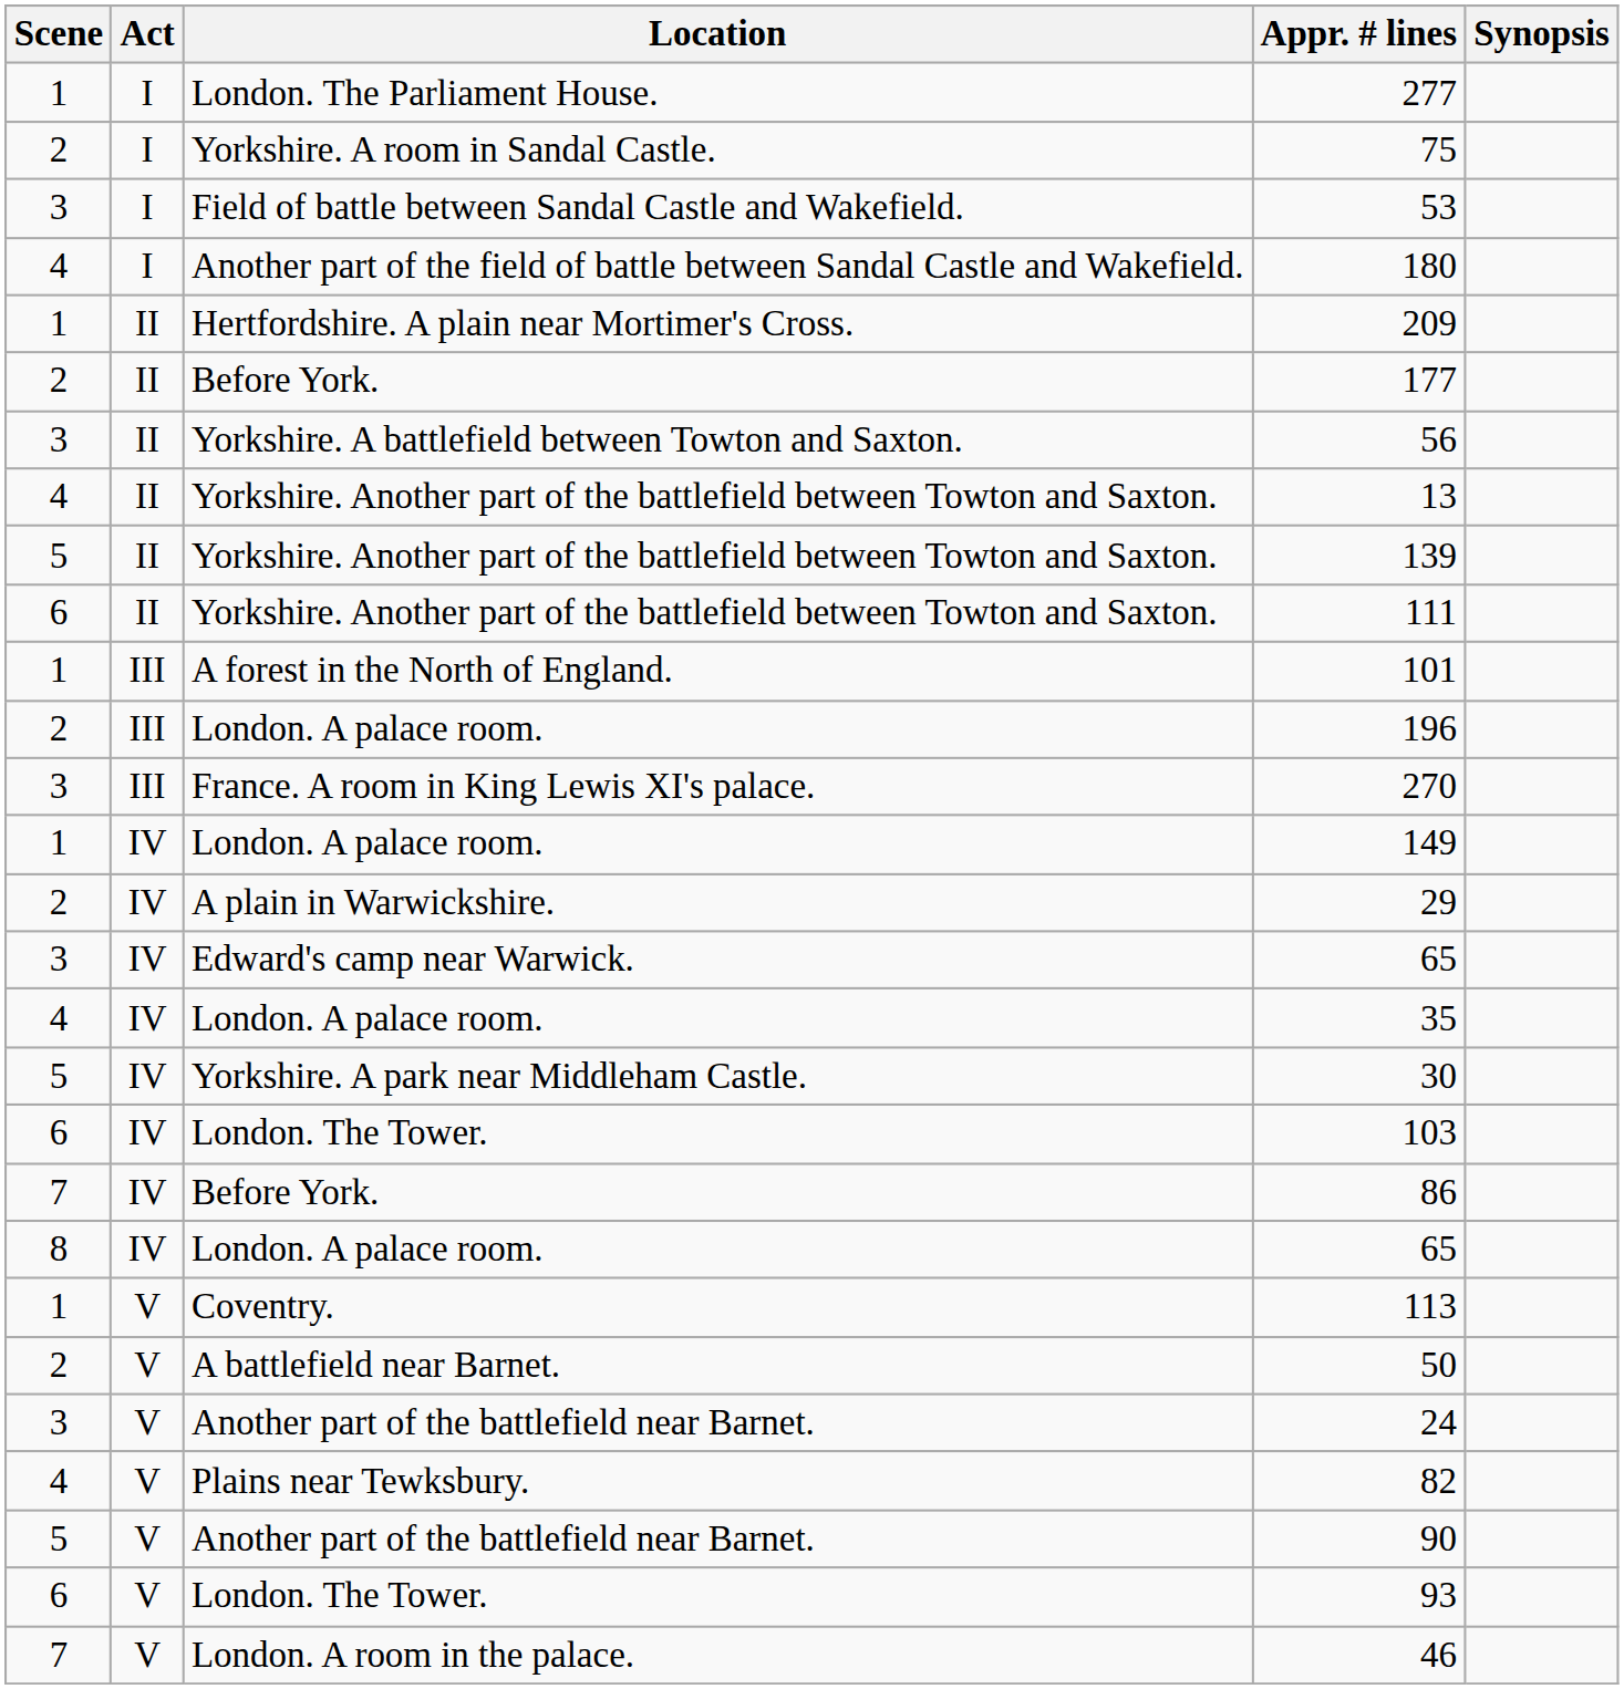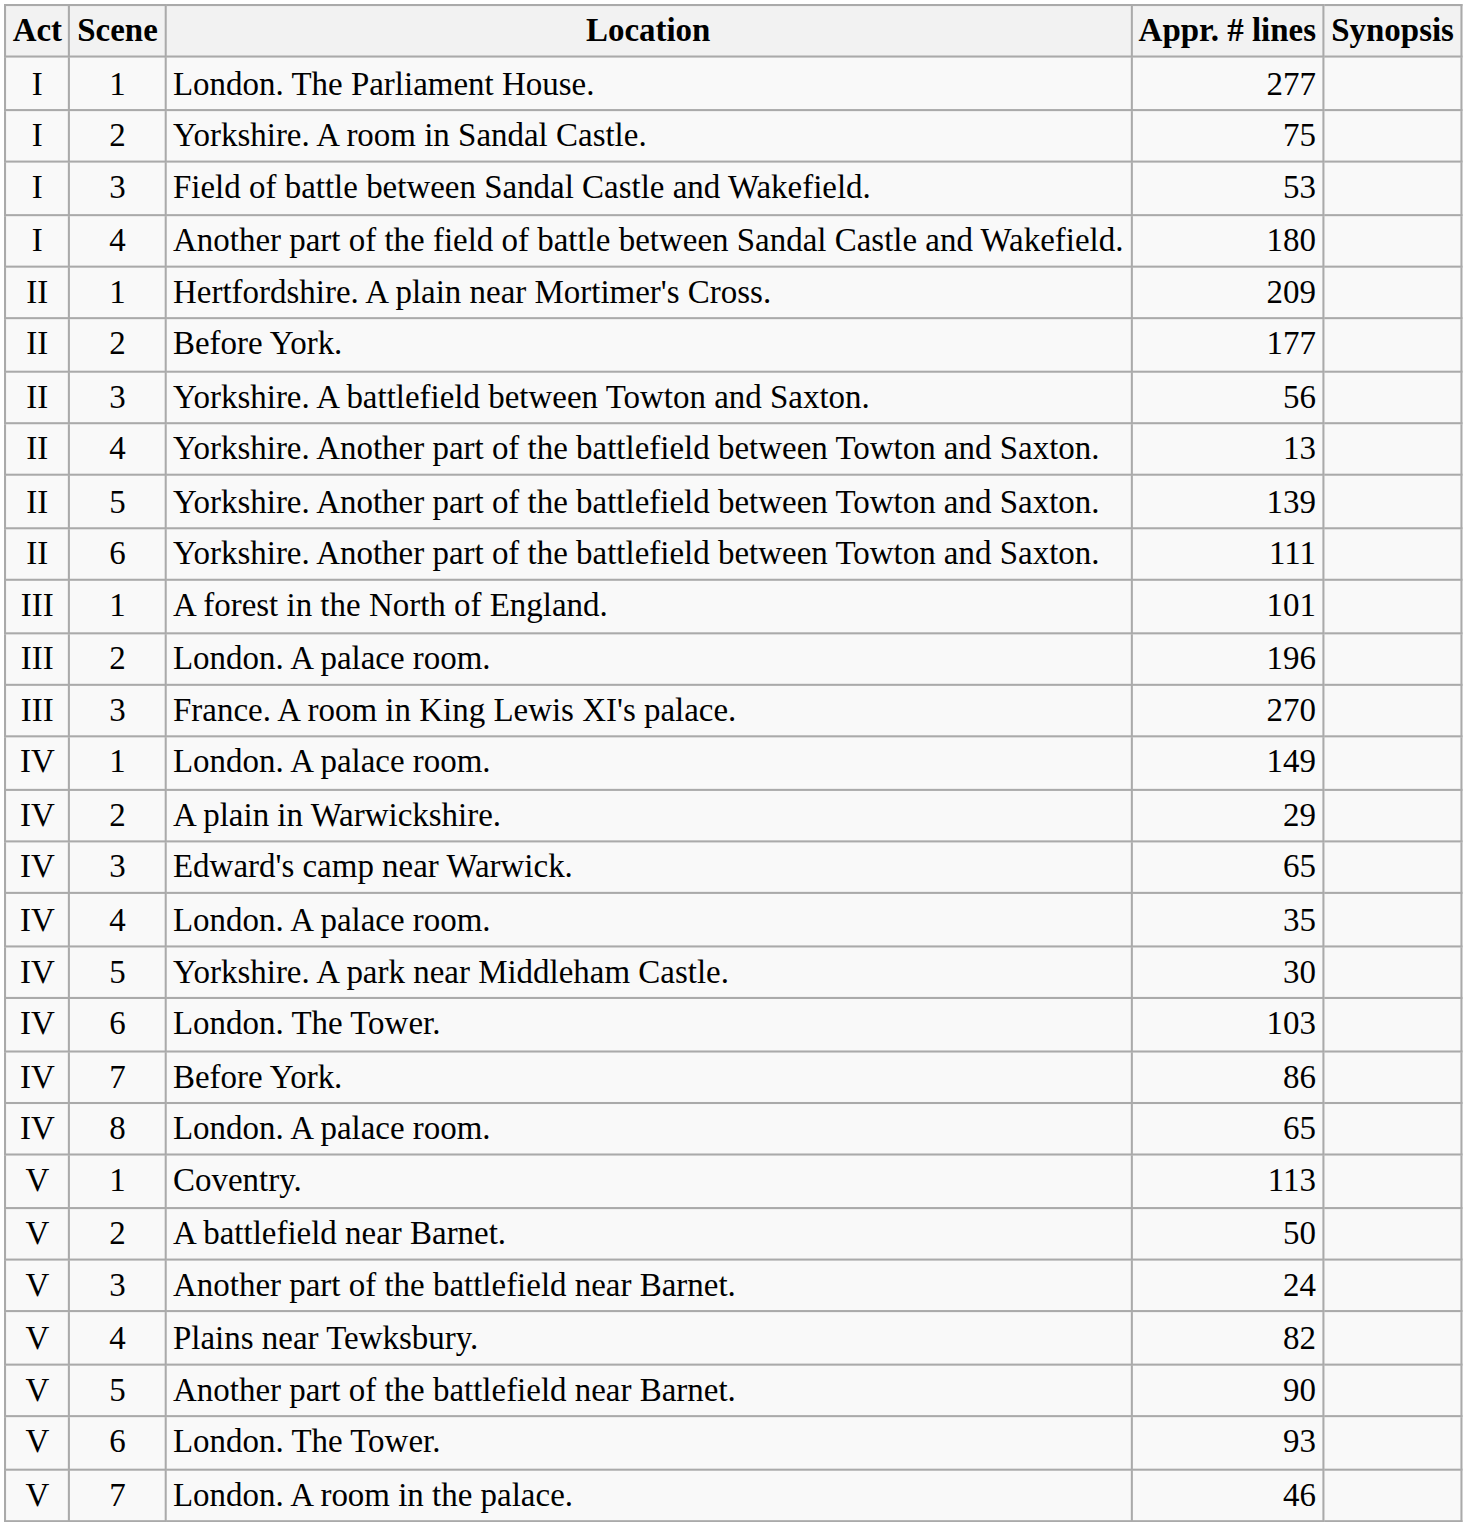columns swapped: Act <-> Scene
